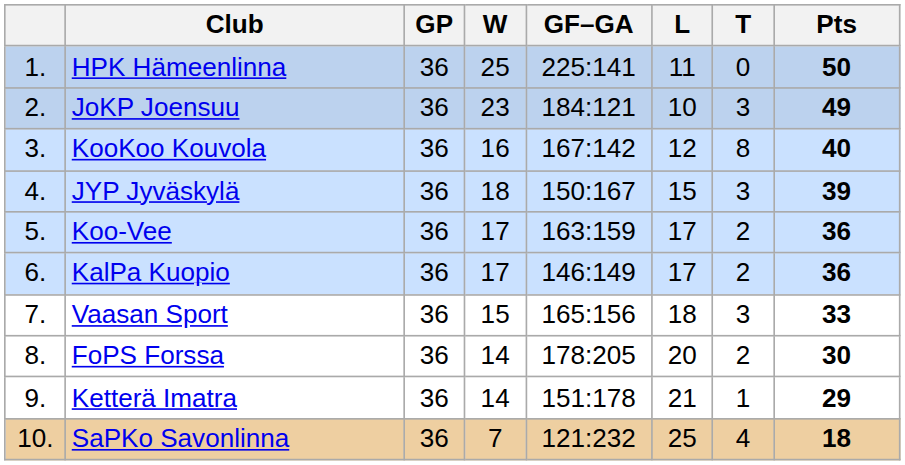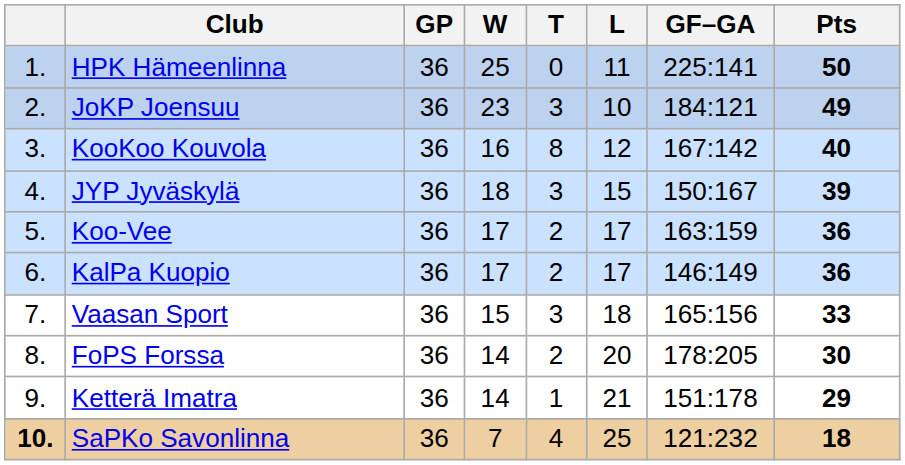columns swapped: T <-> GF–GA
SaPKo Savonlinna | column 1: normal -> bold
